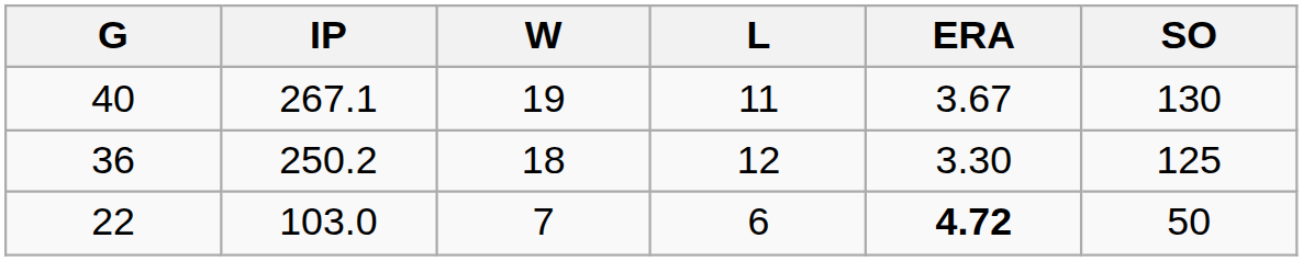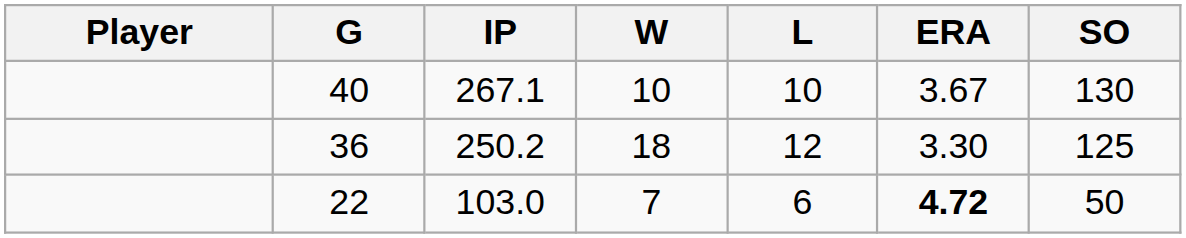+ column: Player
40 | W: 19 -> 10
40 | L: 11 -> 10
